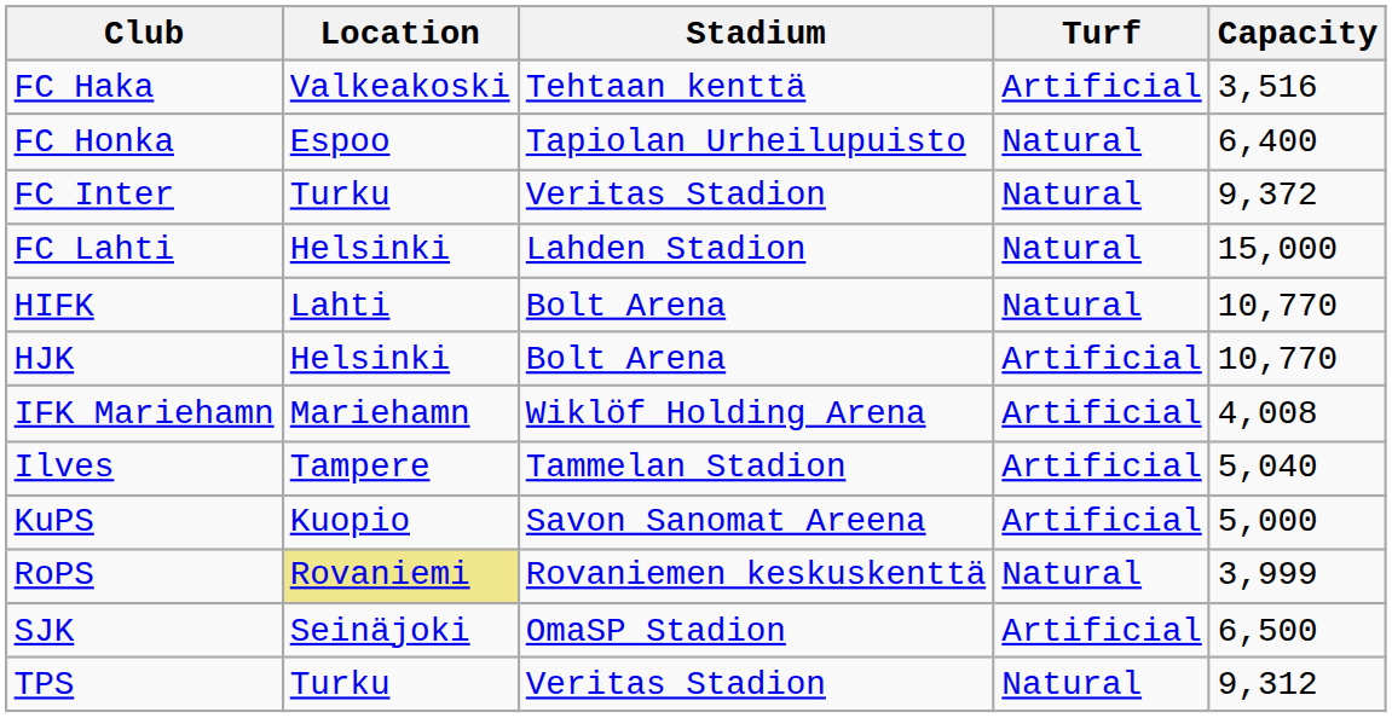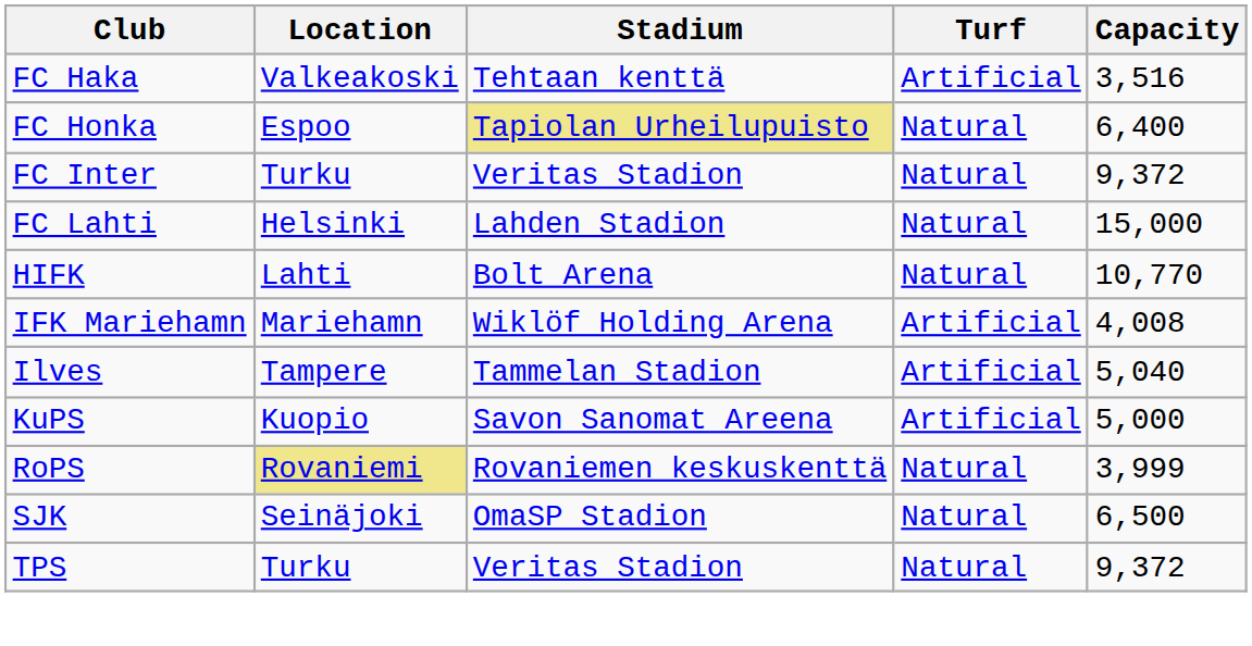FC Honka | Stadium: no background -> khaki background
- row: HJK | Helsinki | Bolt Arena | Artificial | 10,770
SJK | Turf: Artificial -> Natural
TPS | Capacity: 9,312 -> 9,372
